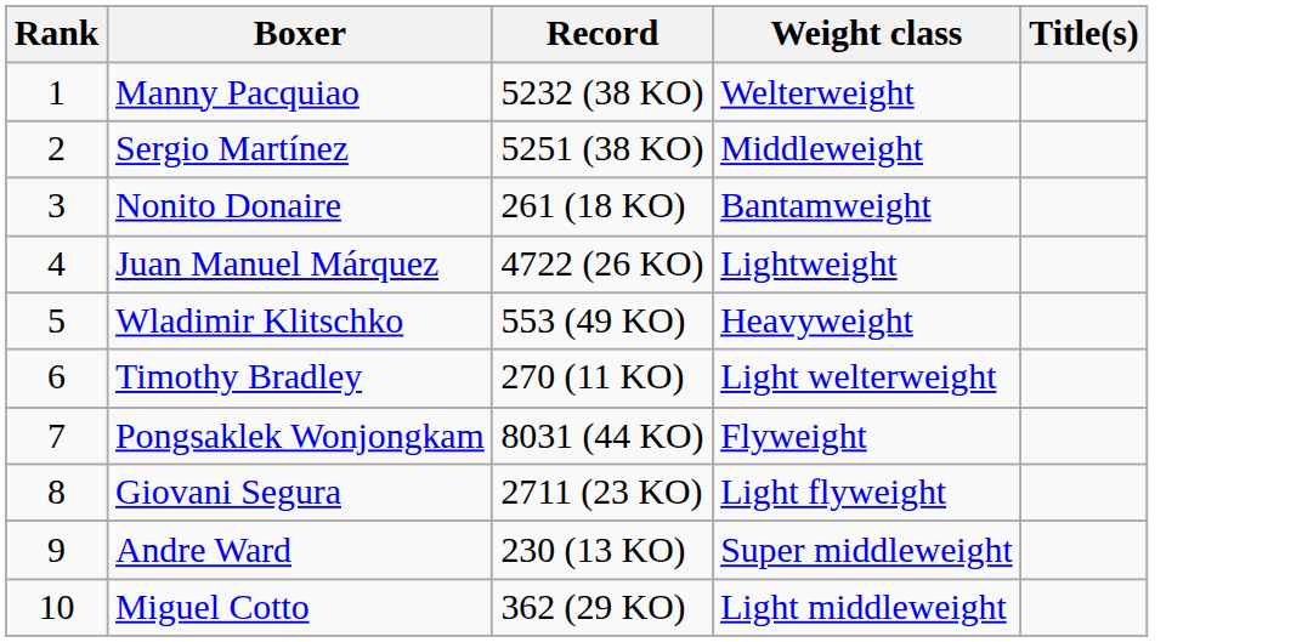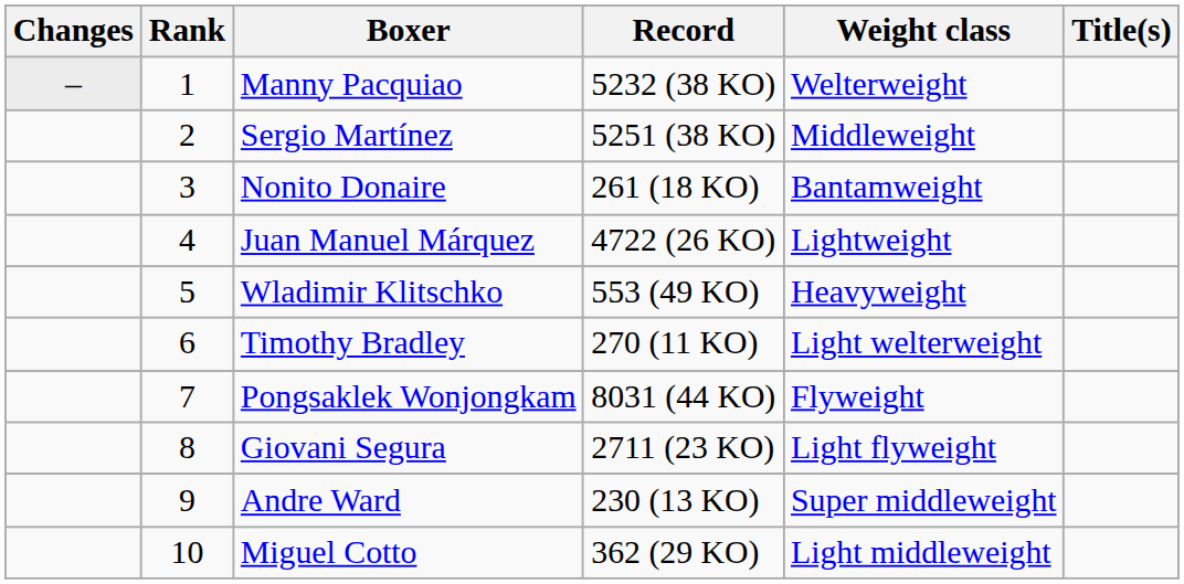+ column: Changes | –
